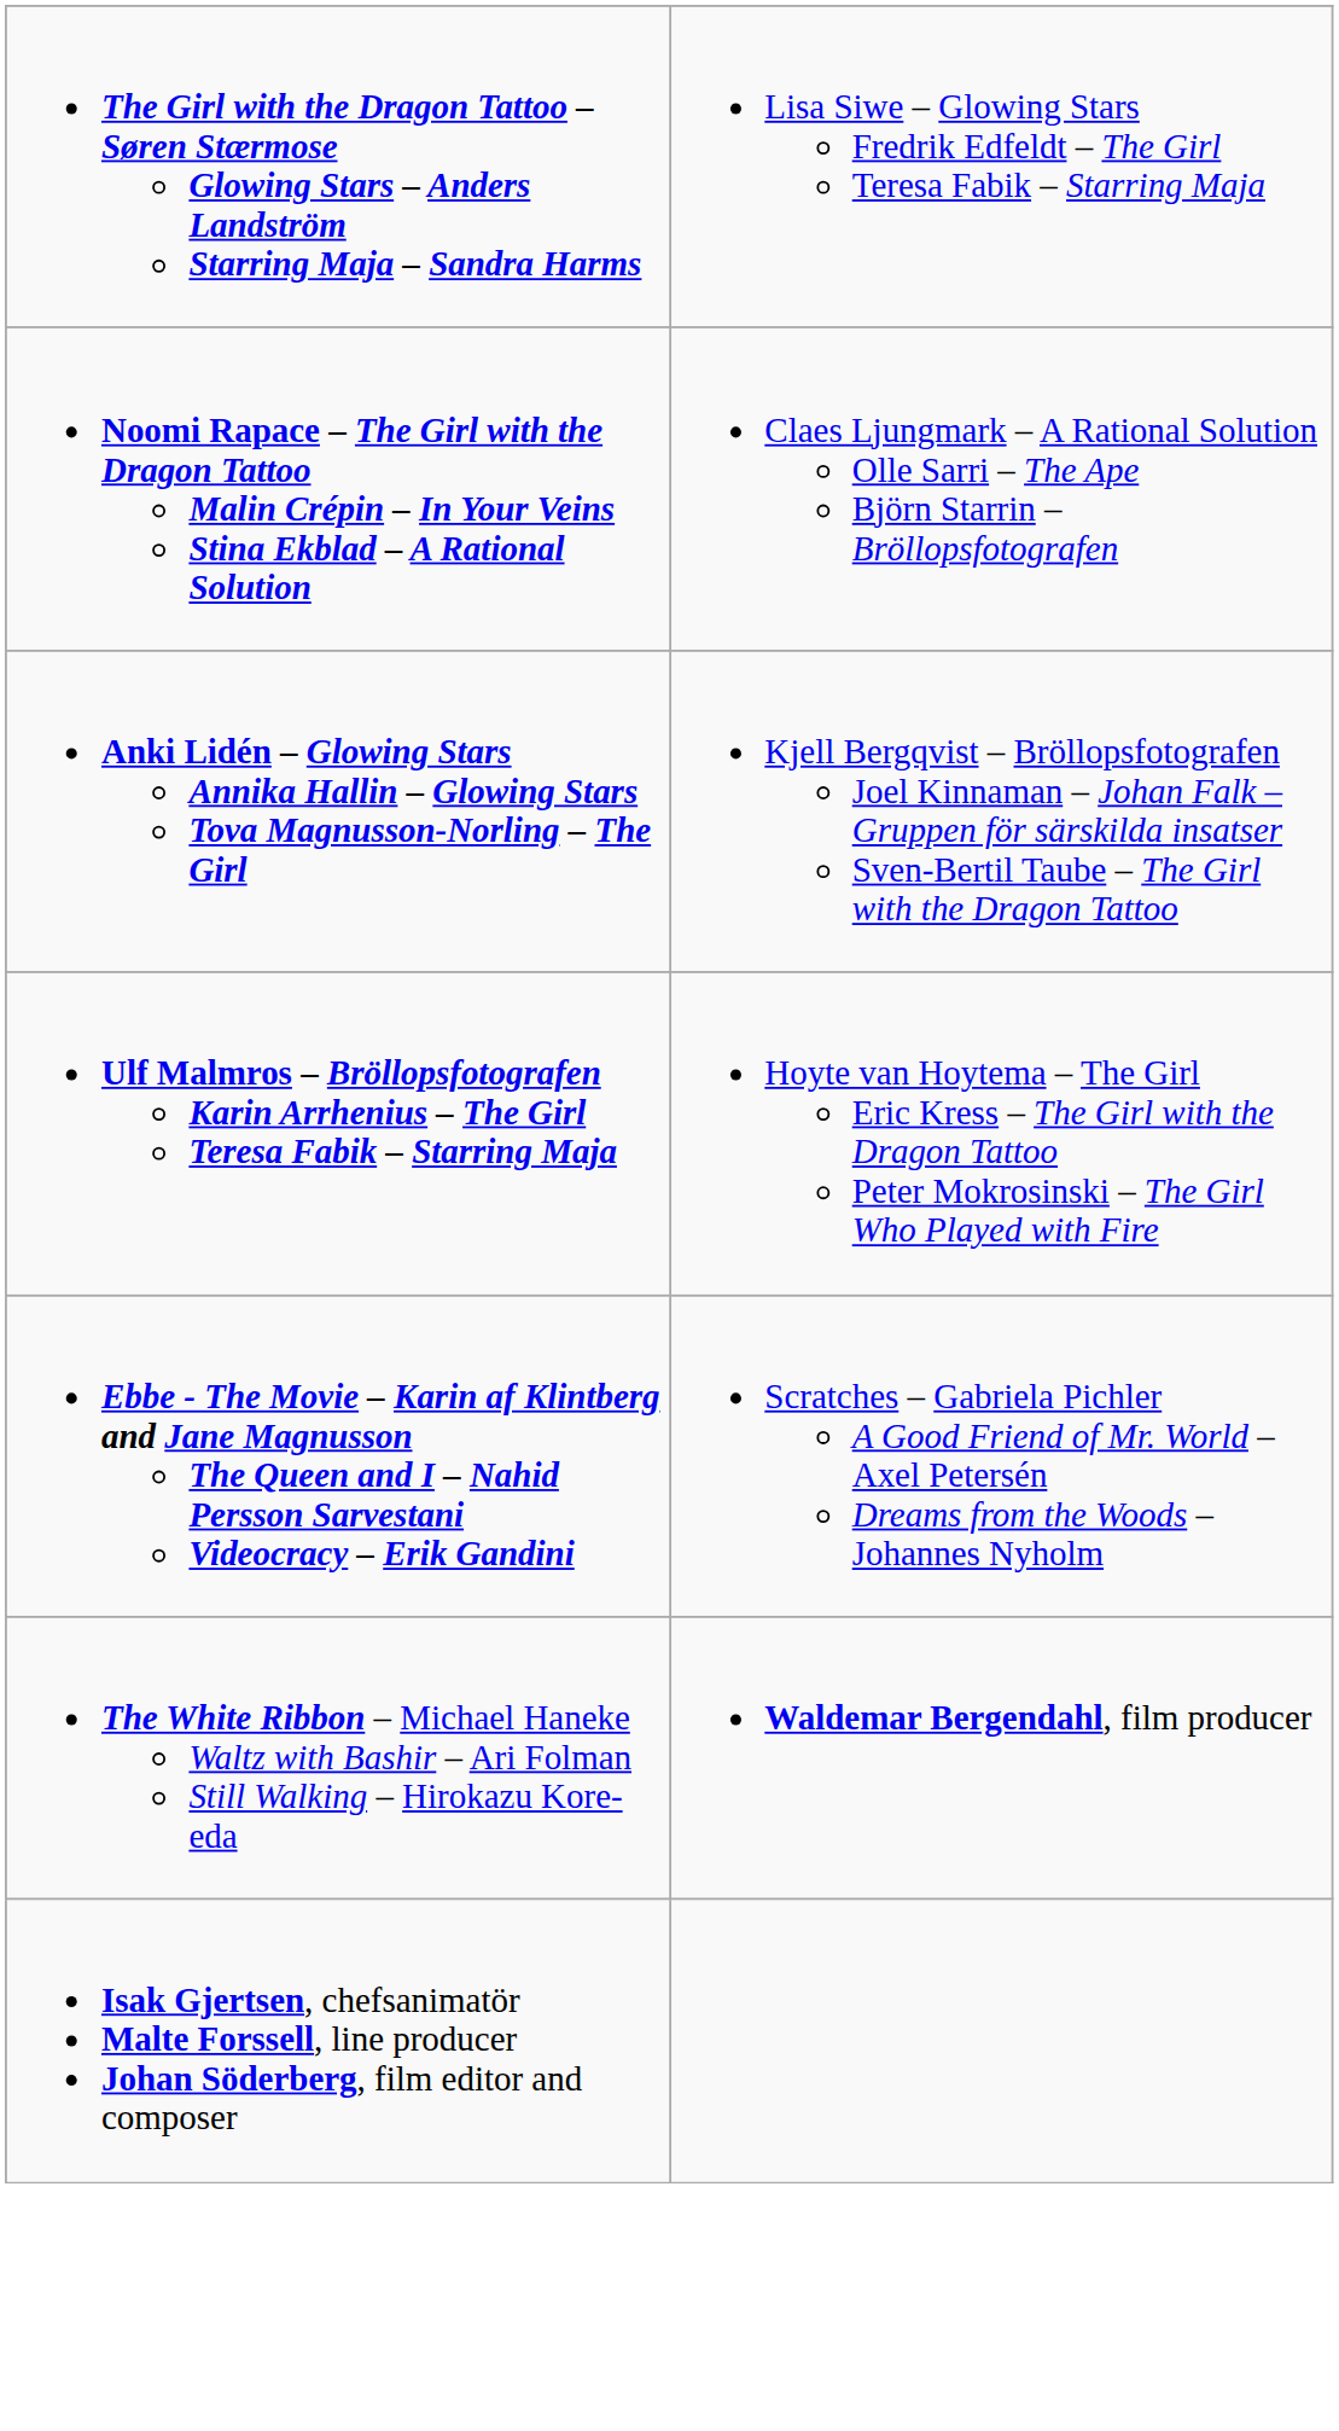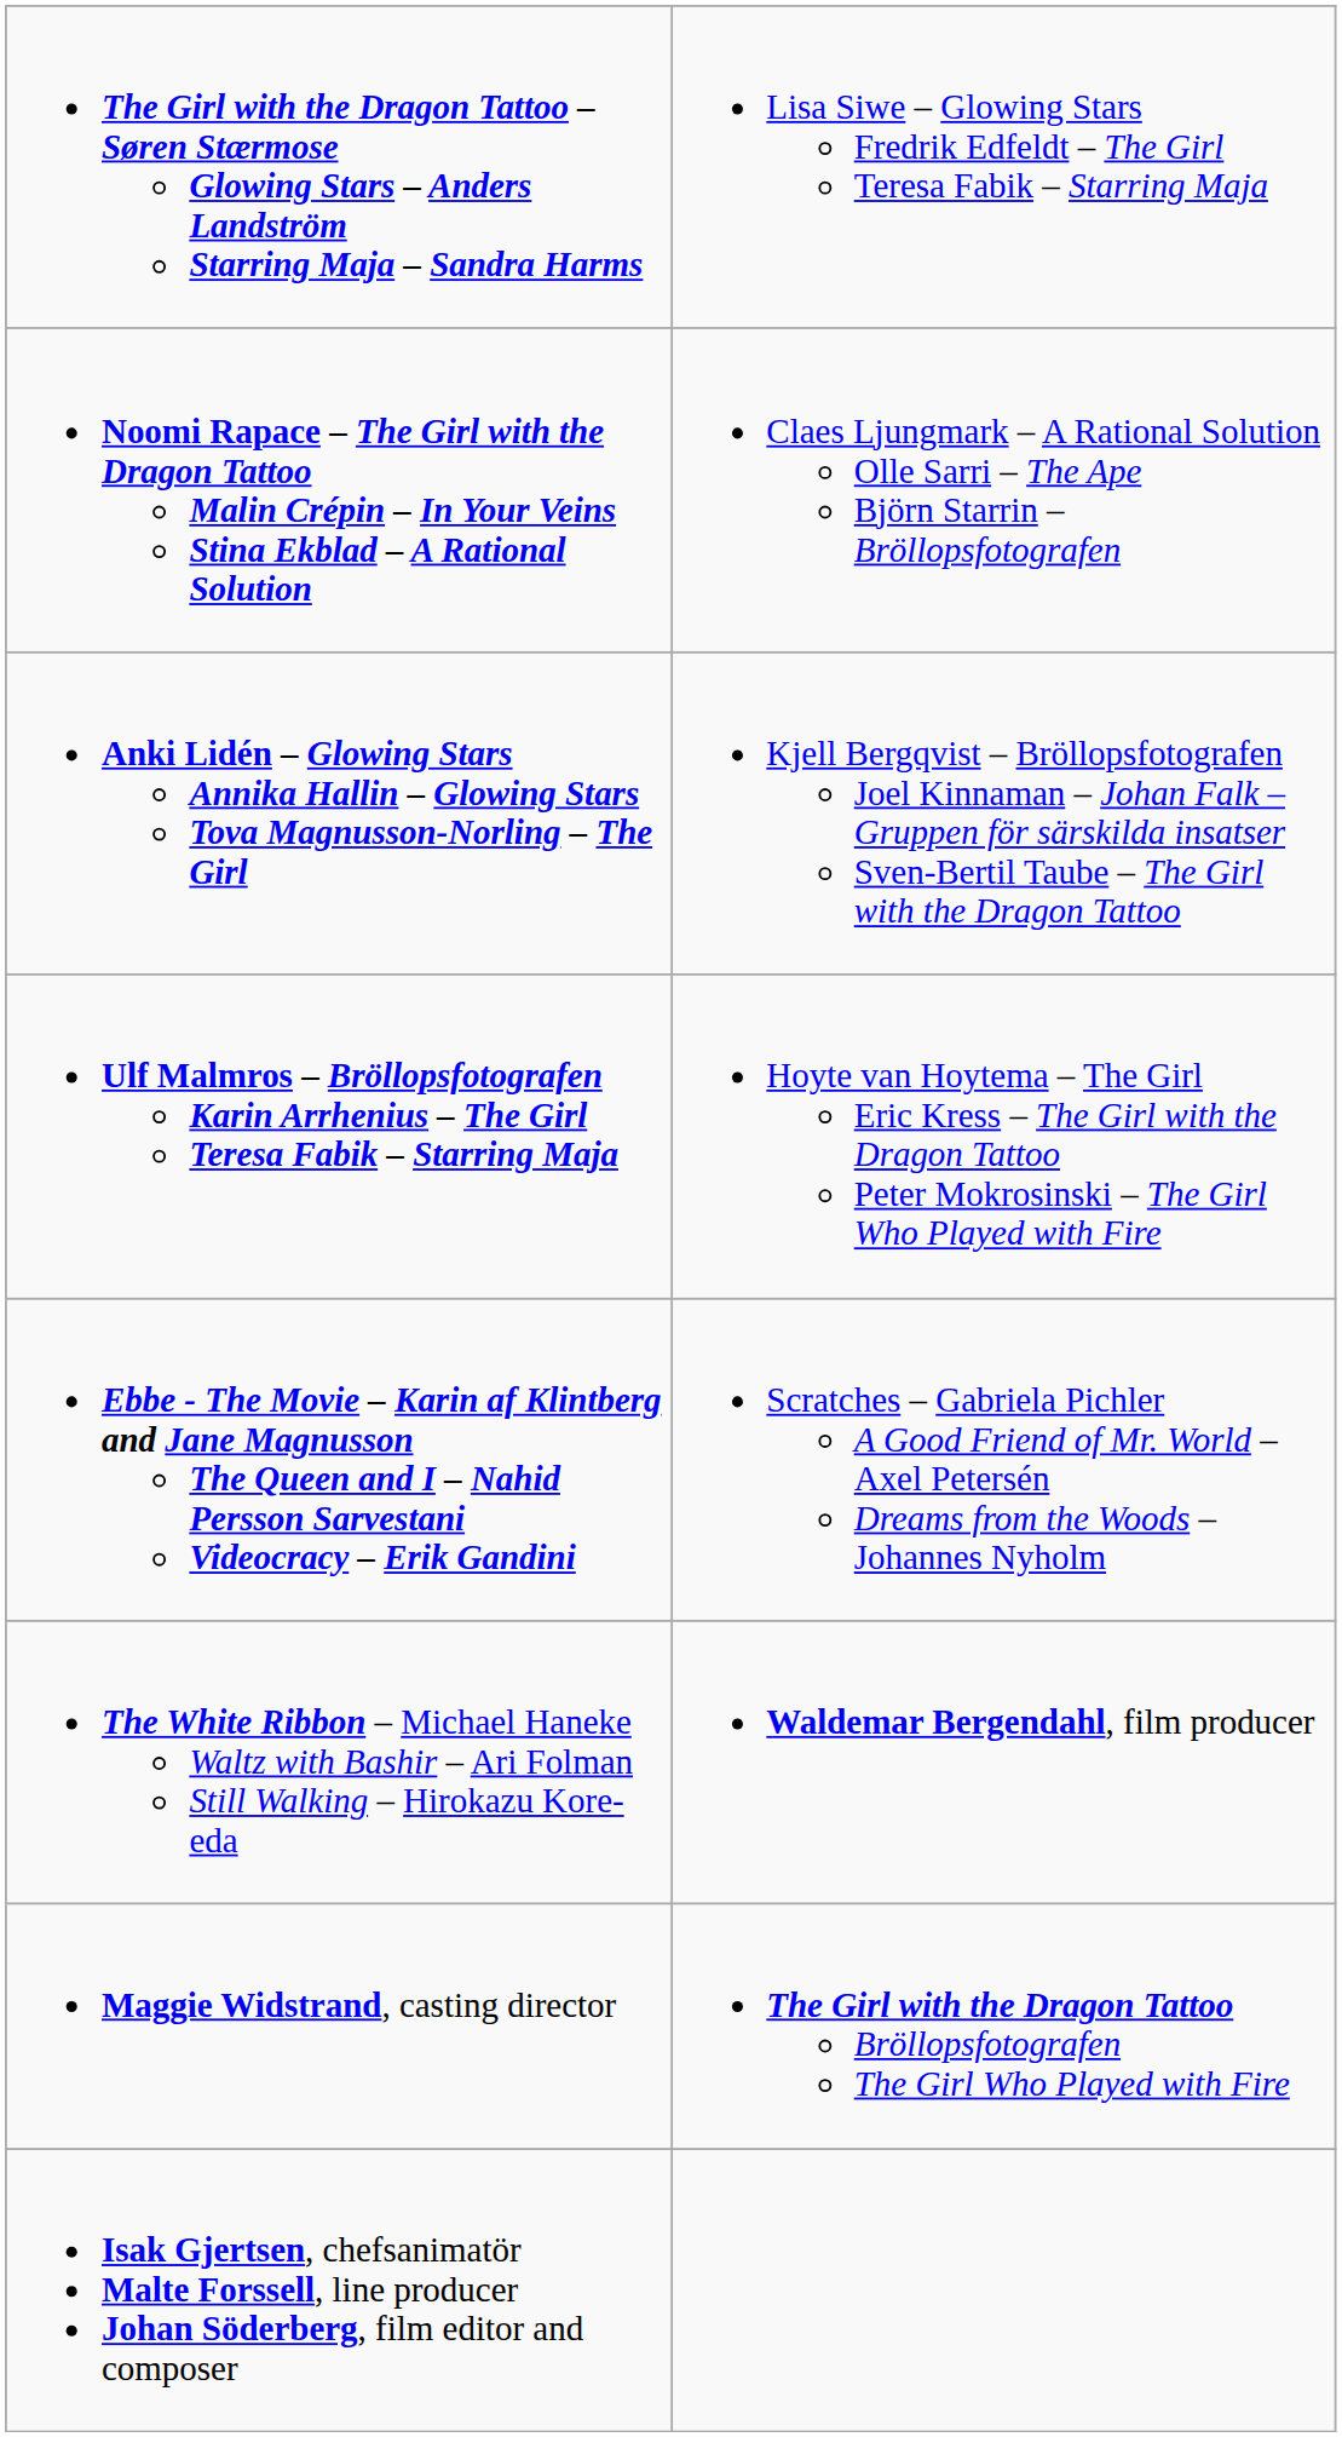+ row: Maggie Widstrand, casting director | The Girl with the Dragon Tattoo Bröllopsfotografen The Girl Who Played with Fire
